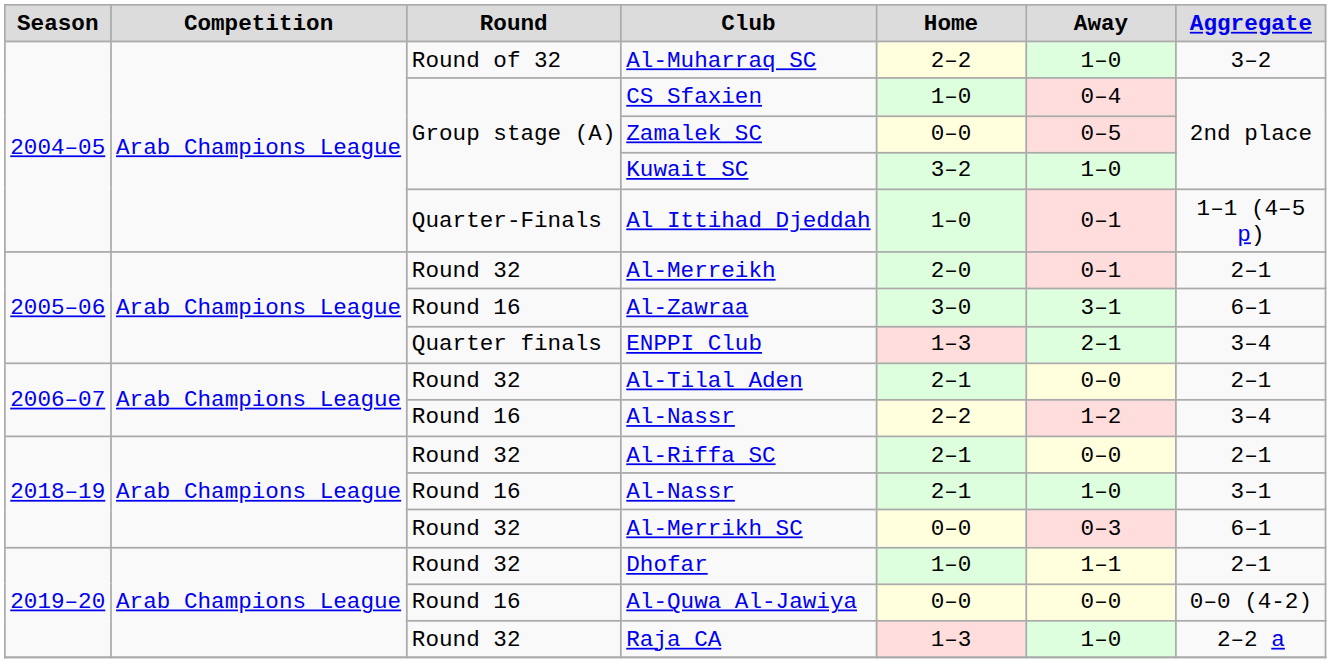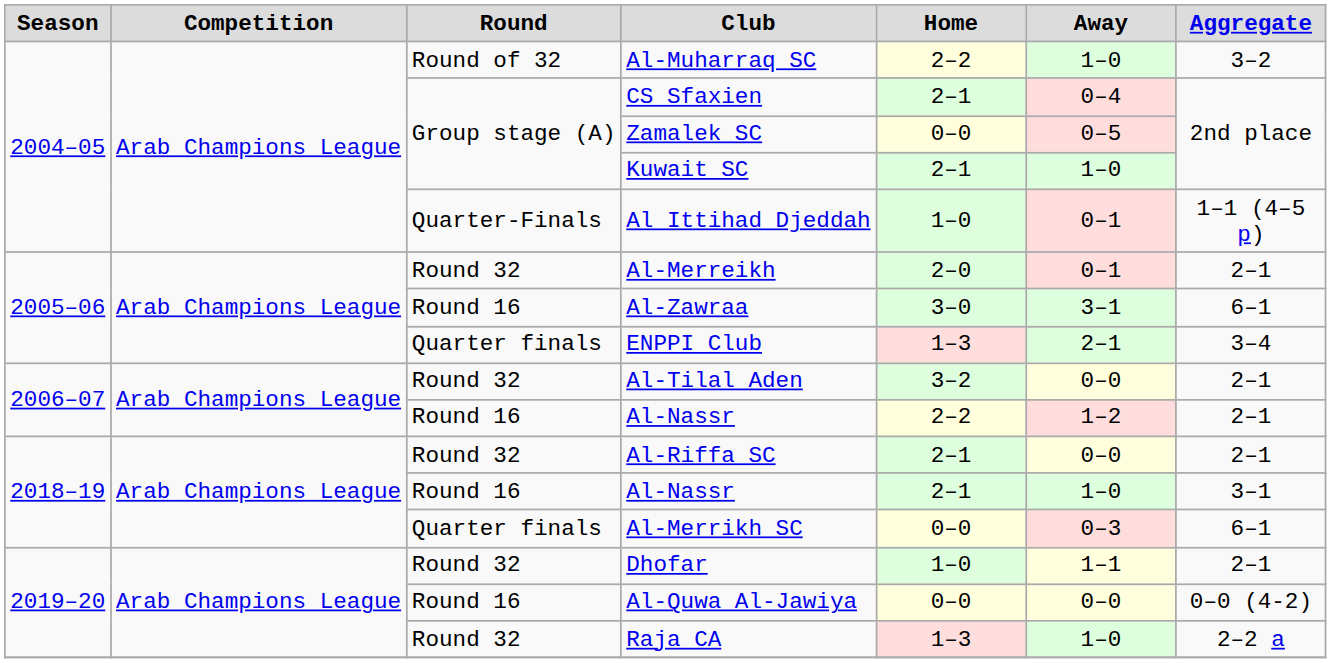CS Sfaxien | Home: 1–0 -> 2–1
Kuwait SC | Home: 3–2 -> 2–1
Al-Tilal Aden | Home: 2–1 -> 3–2
2006–07 / Al-Nassr | Aggregate: 3–4 -> 2–1
Al-Merrikh SC | Round: Round 32 -> Quarter finals
